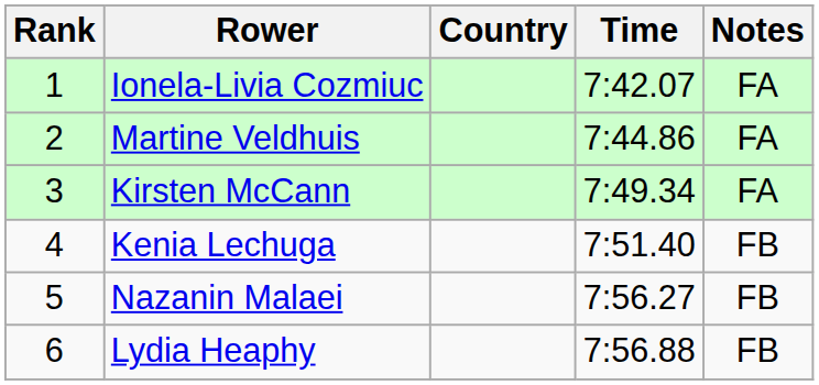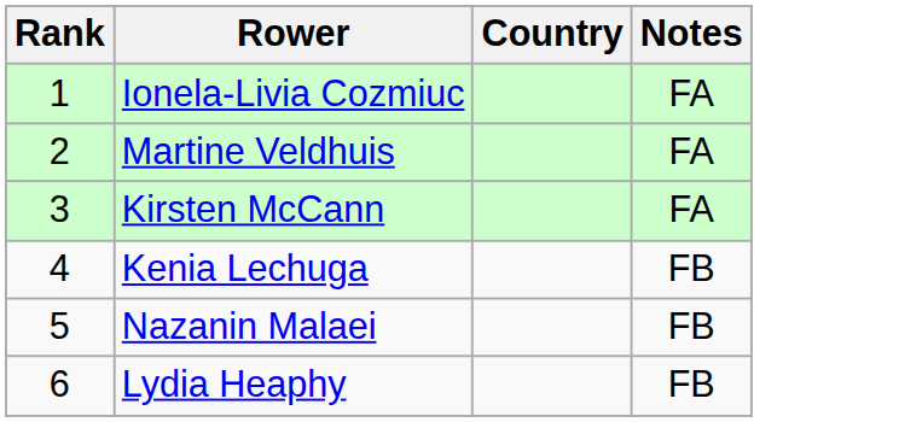- column: Time | 7:42.07 | 7:44.86 | 7:49.34 | 7:51.40 | 7:56.27 | 7:56.88
